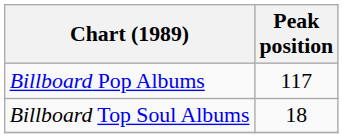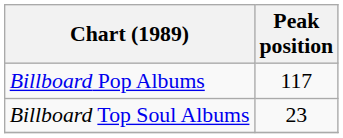Billboard Top Soul Albums | Peak position: 18 -> 23
